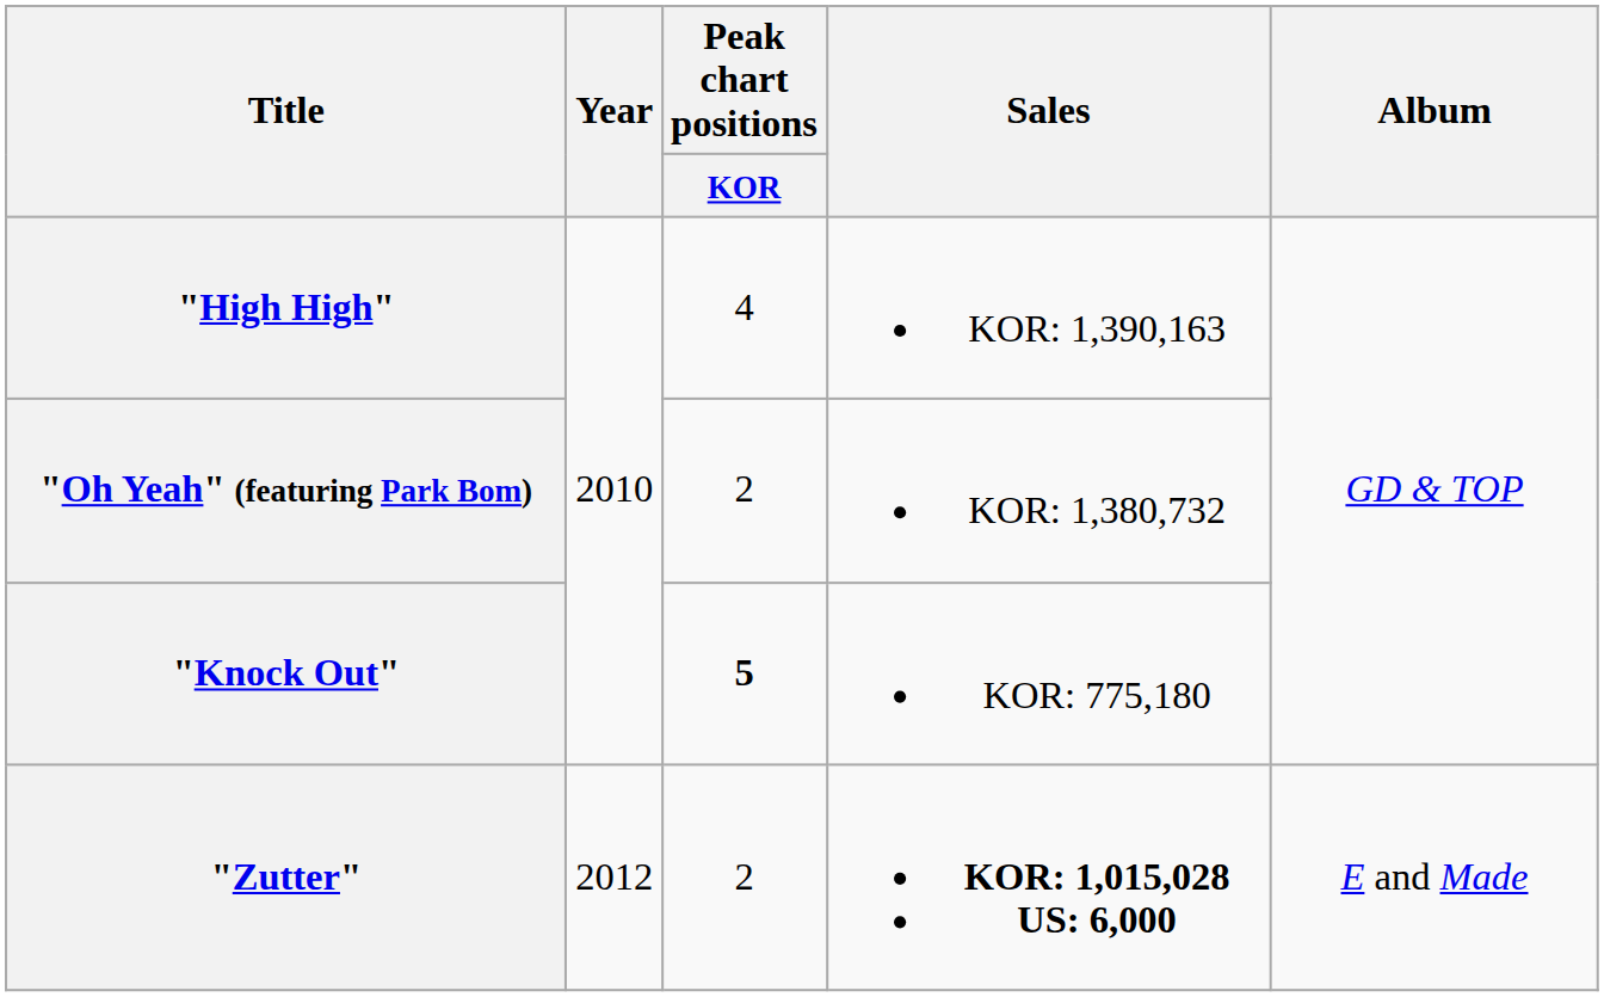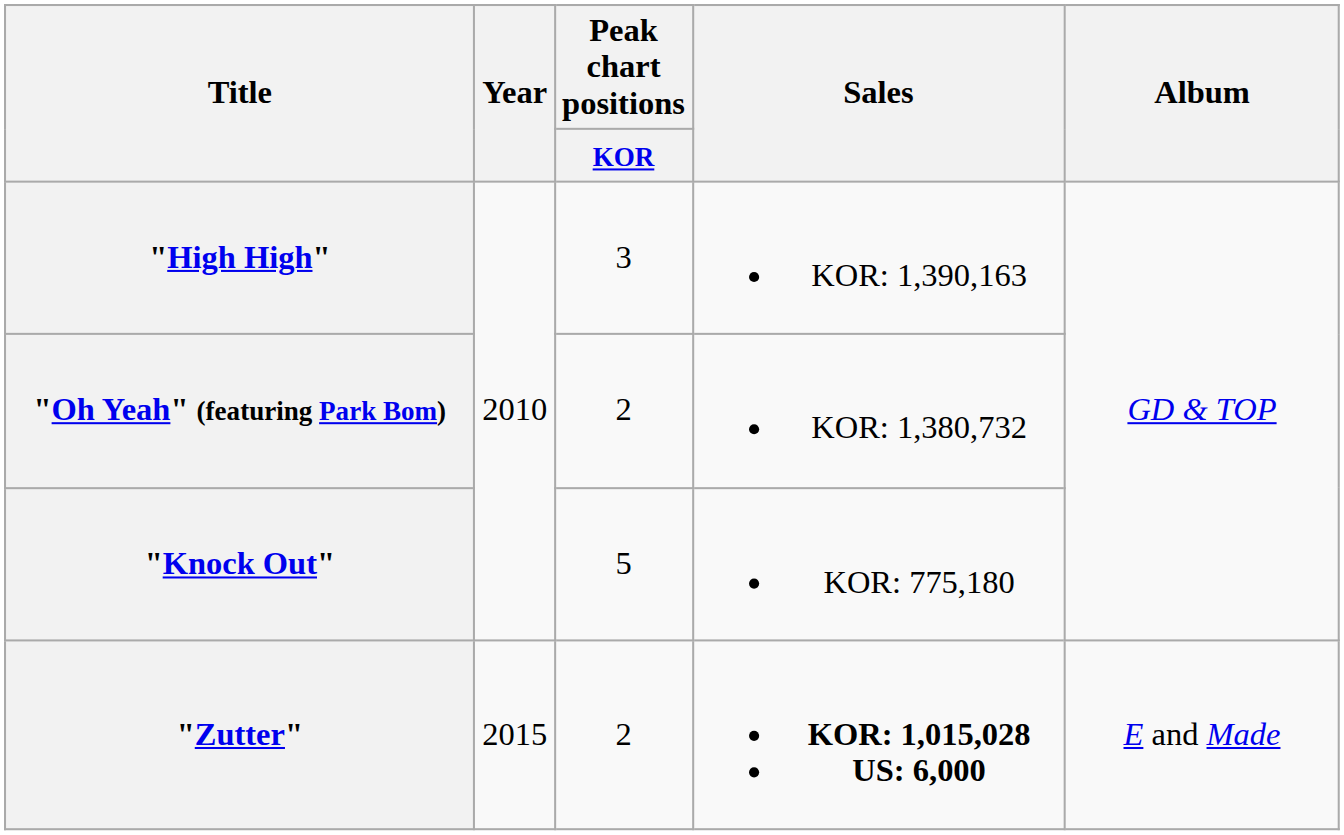"High High" | Peak chart positions / KOR: 4 -> 3
"Knock Out" | Peak chart positions / KOR: bold -> normal
"Zutter" | Year: 2012 -> 2015
